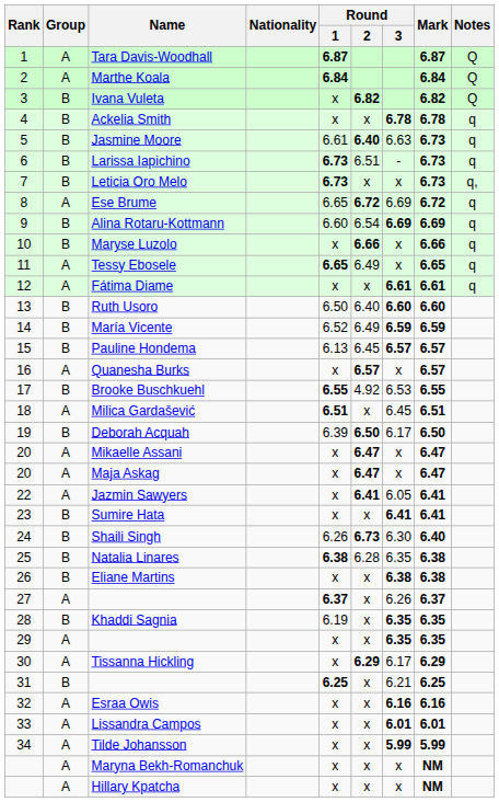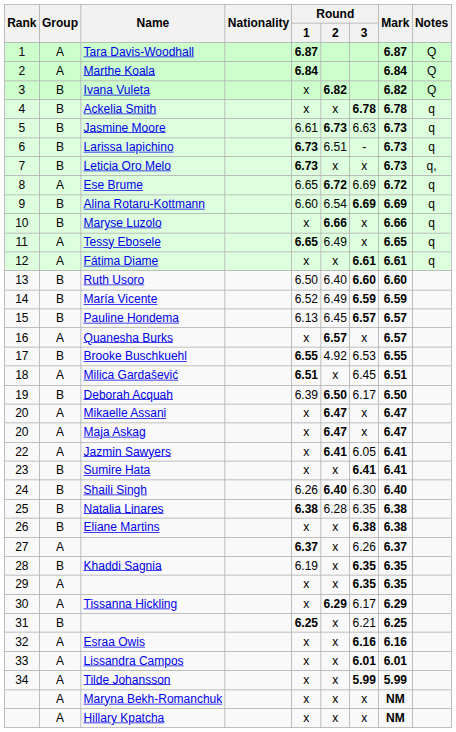Jasmine Moore | Round / 2: 6.40 -> 6.73
Shaili Singh | Round / 2: 6.73 -> 6.40
